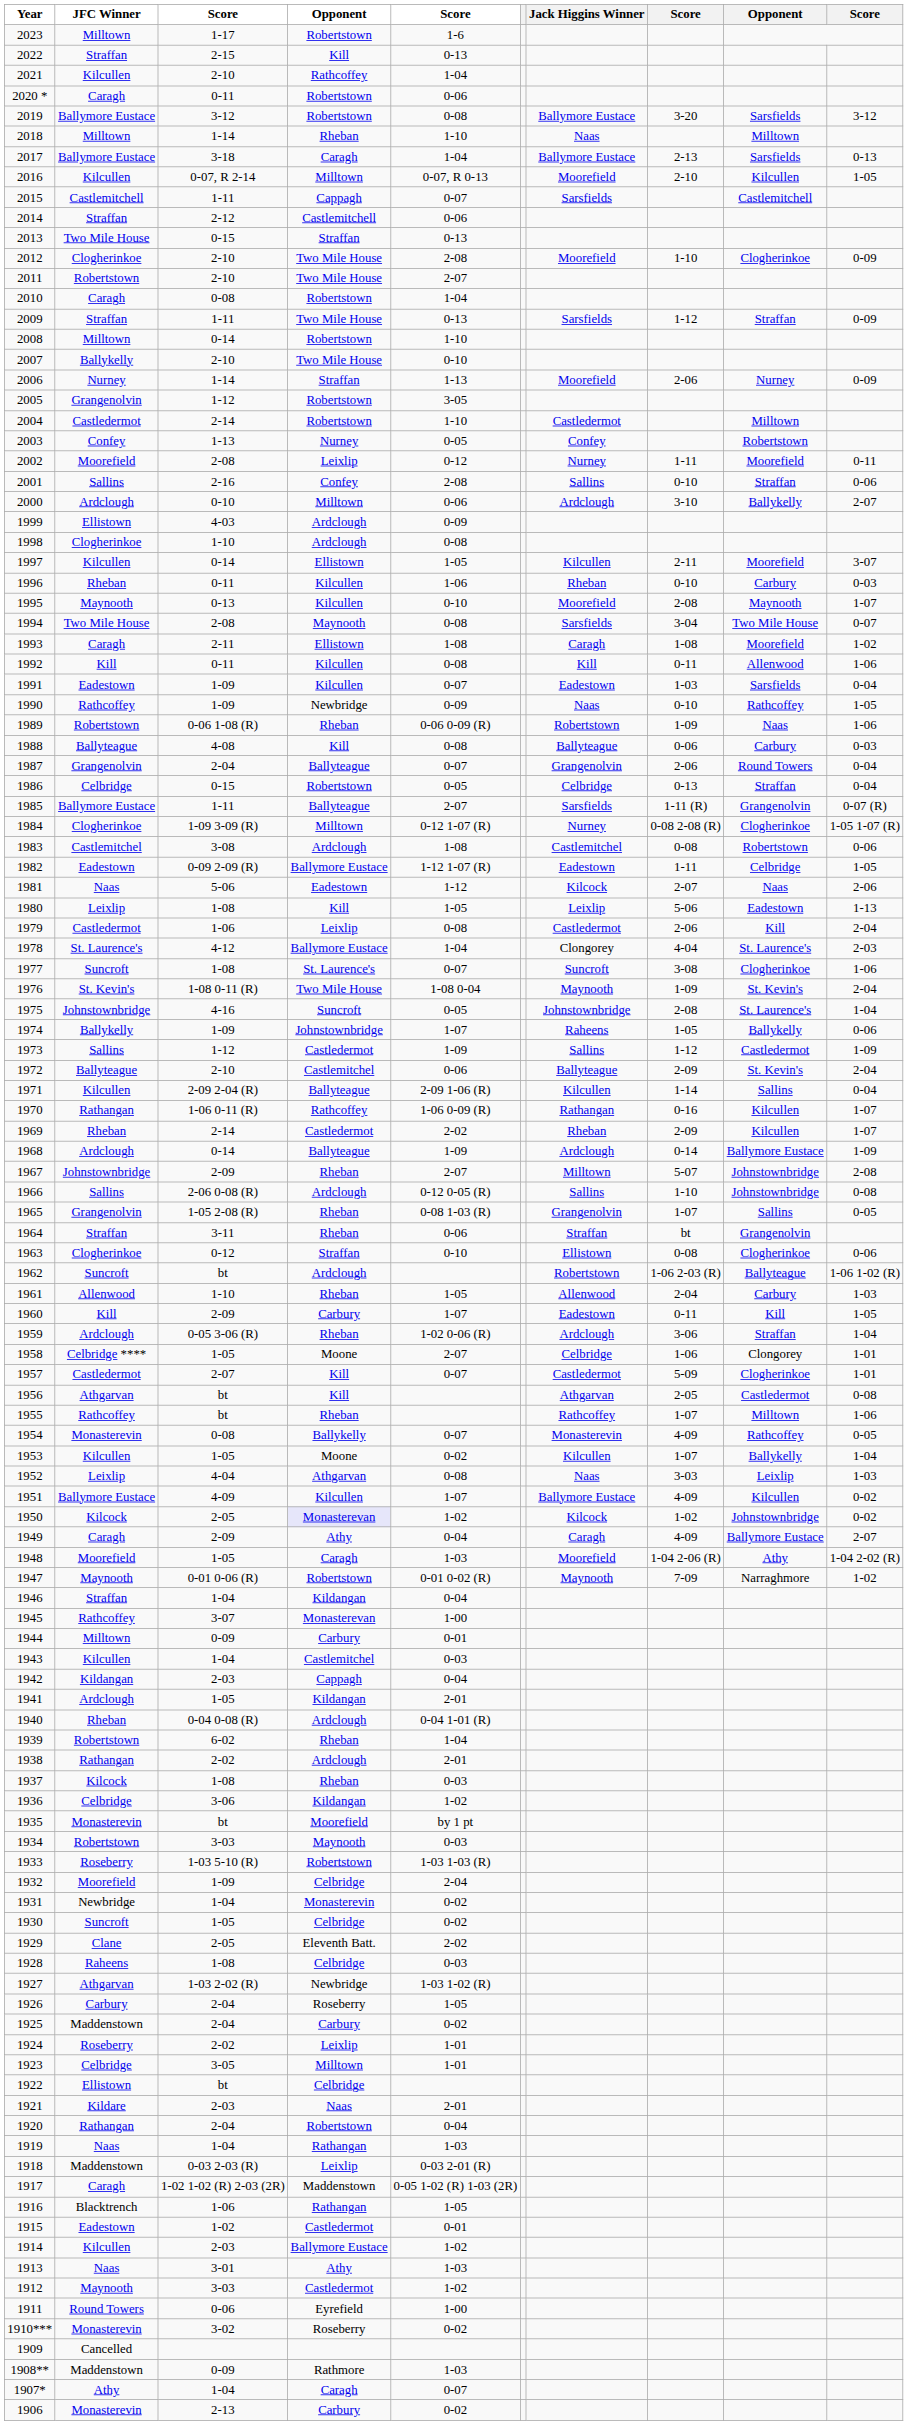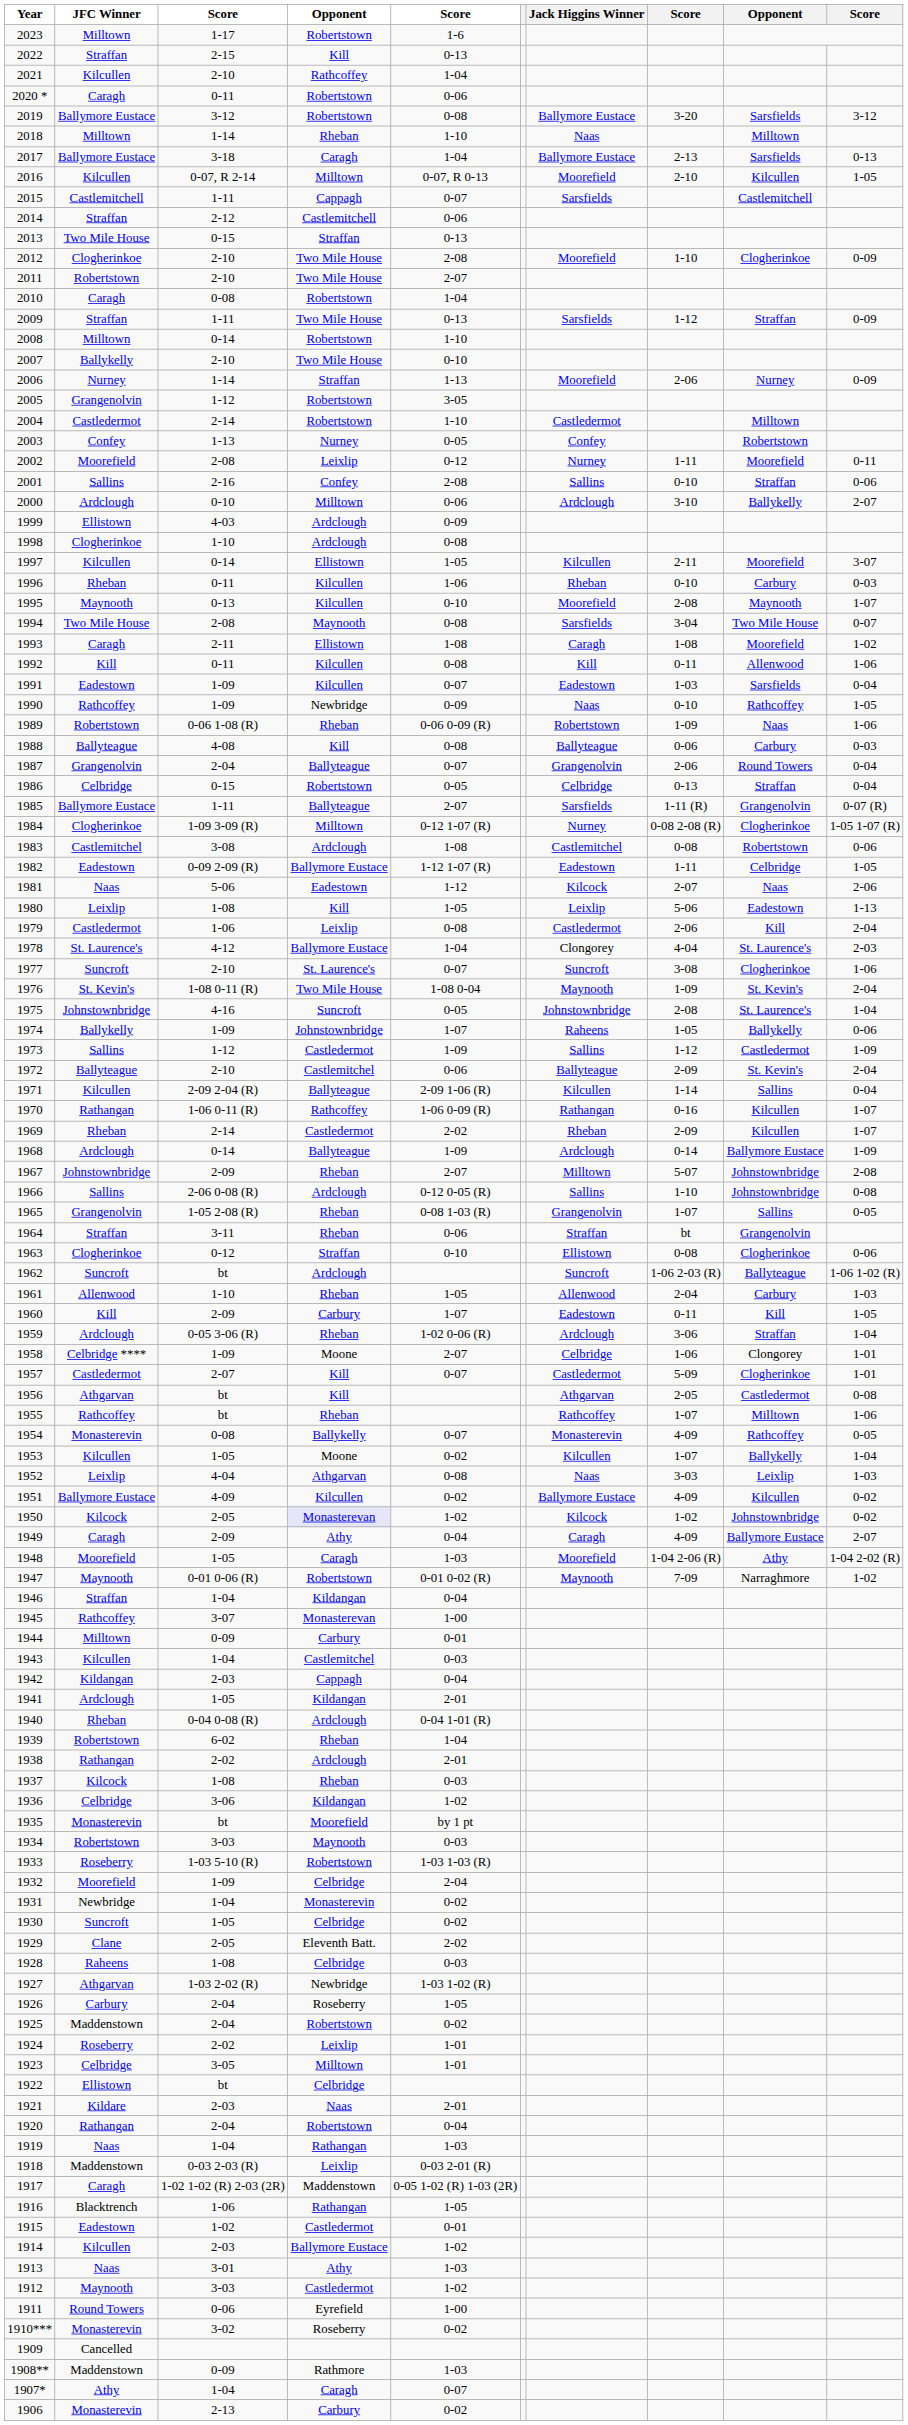1977 | column 3: 1-08 -> 2-10
1962 | Jack Higgins Winner: Robertstown -> Suncroft
1958 | column 3: 1-05 -> 1-09
1951 | column 5: 1-07 -> 0-02
1925 | column 4: Carbury -> Robertstown
